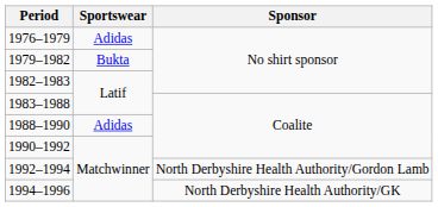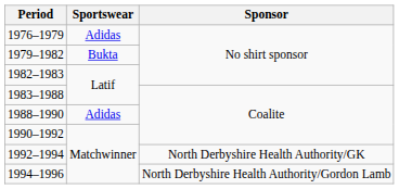1992–1994 | Sponsor: North Derbyshire Health Authority/Gordon Lamb -> North Derbyshire Health Authority/GK
1994–1996 | Sponsor: North Derbyshire Health Authority/GK -> North Derbyshire Health Authority/Gordon Lamb
